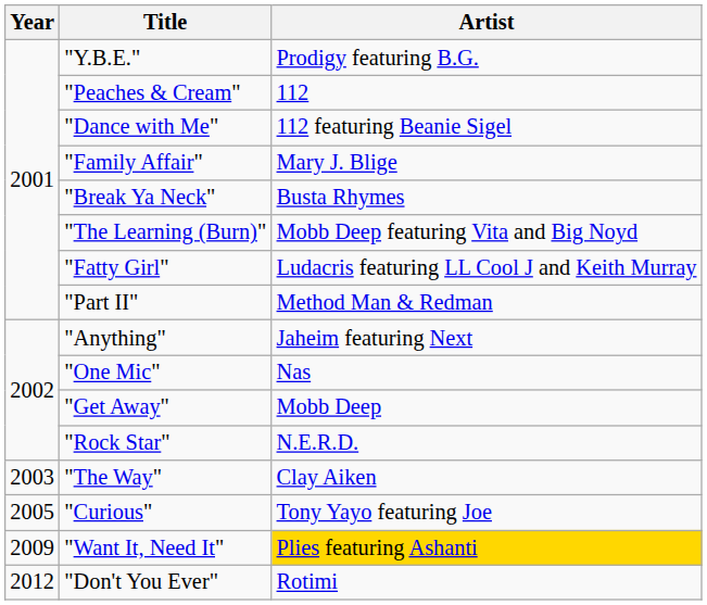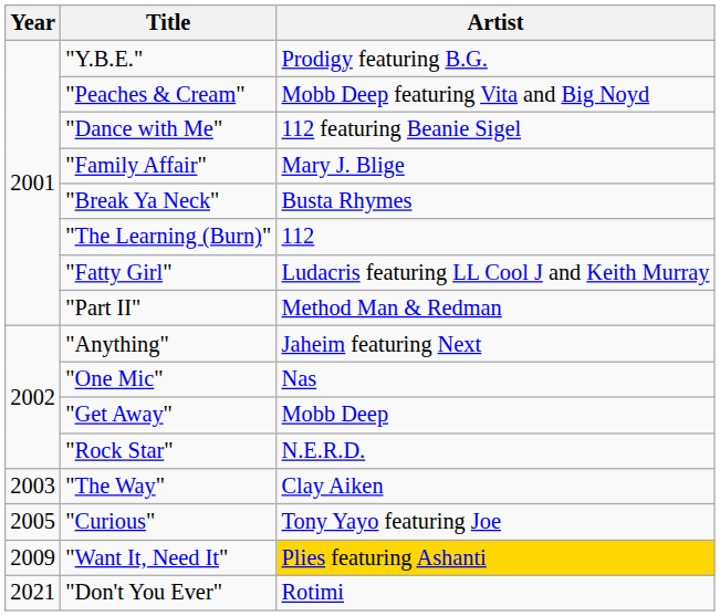"Peaches & Cream" | Artist: 112 -> Mobb Deep featuring Vita and Big Noyd
"The Learning (Burn)" | Artist: Mobb Deep featuring Vita and Big Noyd -> 112
"Don't You Ever" | Year: 2012 -> 2021
